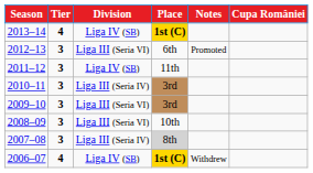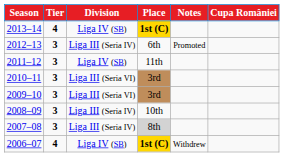2012–13 | Division: Liga III (Seria VI) -> Liga III (Seria IV)
2010–11 | Division: Liga III (Seria IV) -> Liga III (Seria VI)
2008–09 | Division: Liga III (Seria VI) -> Liga III (Seria IV)
